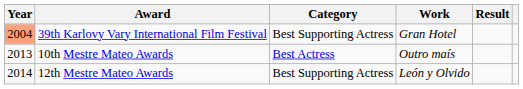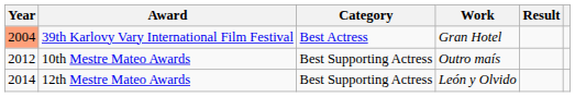39th Karlovy Vary International Film Festival | Category: Best Supporting Actress -> Best Actress
10th Mestre Mateo Awards | Year: 2013 -> 2012
10th Mestre Mateo Awards | Category: Best Actress -> Best Supporting Actress
